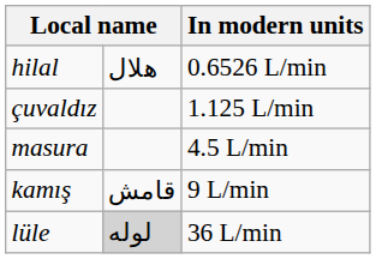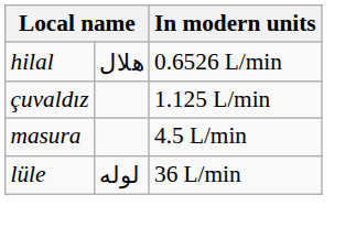- row: kamış | قامش | 9 L/min
lüle | column 2: lightgrey background -> no background
